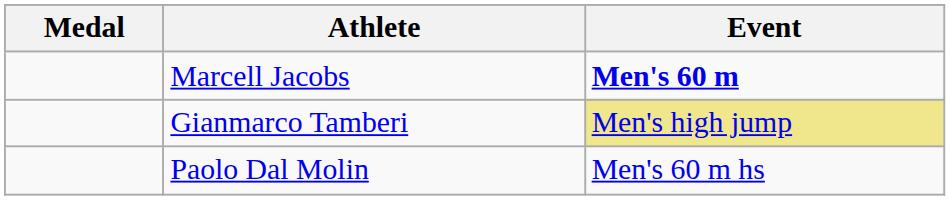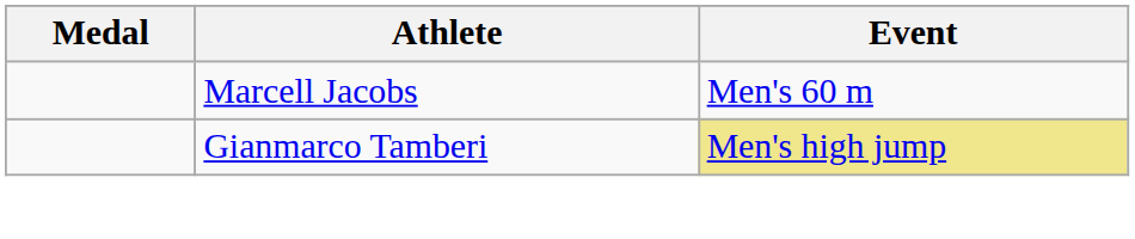Marcell Jacobs | Event: bold -> normal
- row: Paolo Dal Molin | Men's 60 m hs
